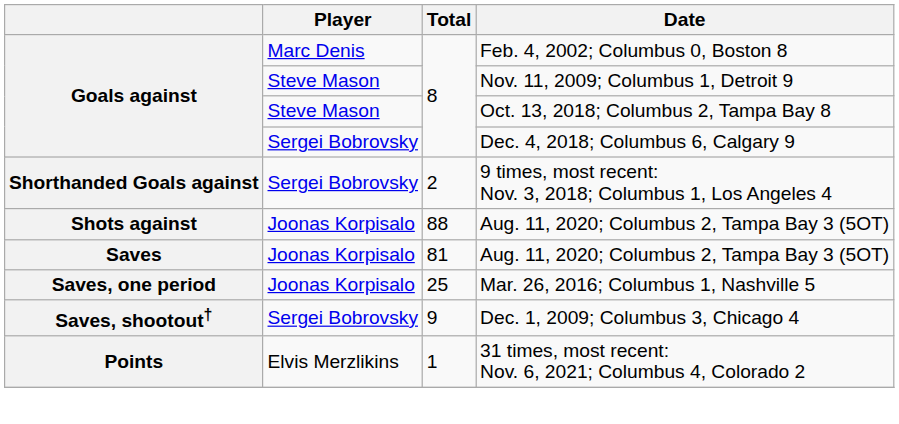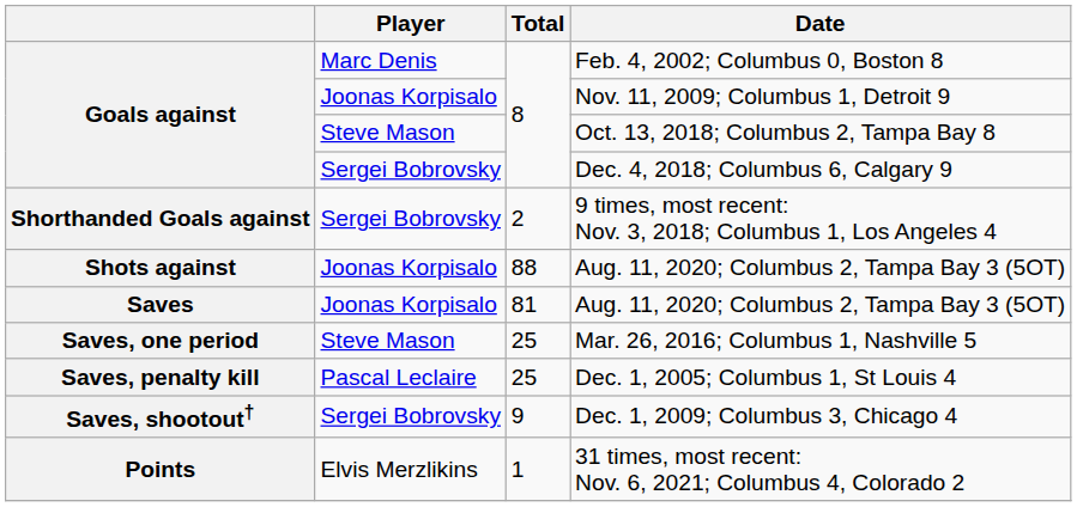Nov. 11, 2009; Columbus 1, Detroit 9 | Player: Steve Mason -> Joonas Korpisalo
Mar. 26, 2016; Columbus 1, Nashville 5 | Player: Joonas Korpisalo -> Steve Mason
+ row: Saves, penalty kill | Pascal Leclaire | 25 | Dec. 1, 2005; Columbus 1, St Louis 4
